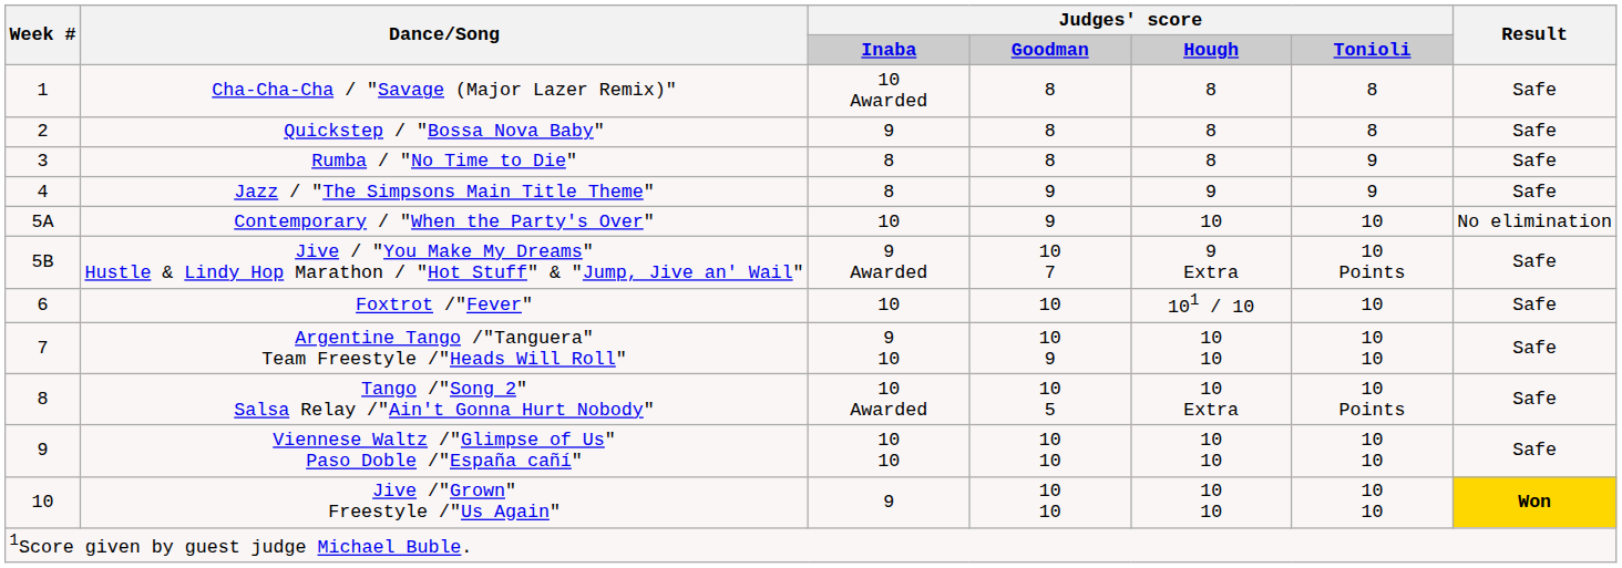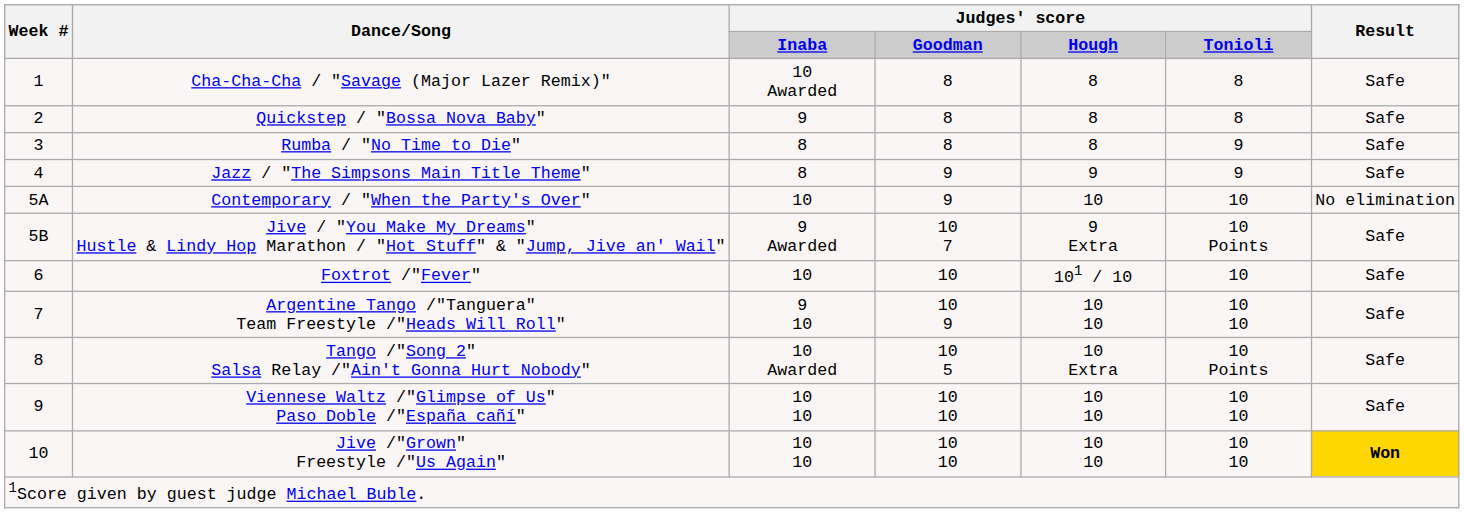Jive /"Grown" Freestyle /"Us Again" | column 3: 9 -> 10 10
